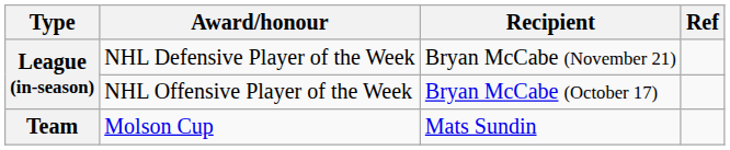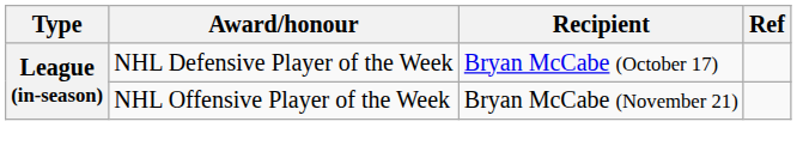NHL Defensive Player of the Week | Recipient: Bryan McCabe (November 21) -> Bryan McCabe (October 17)
NHL Offensive Player of the Week | Recipient: Bryan McCabe (October 17) -> Bryan McCabe (November 21)
- row: Team | Molson Cup | Mats Sundin
